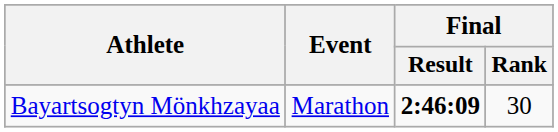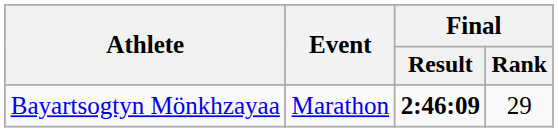Bayartsogtyn Mönkhzayaa | Final / Rank: 30 -> 29
